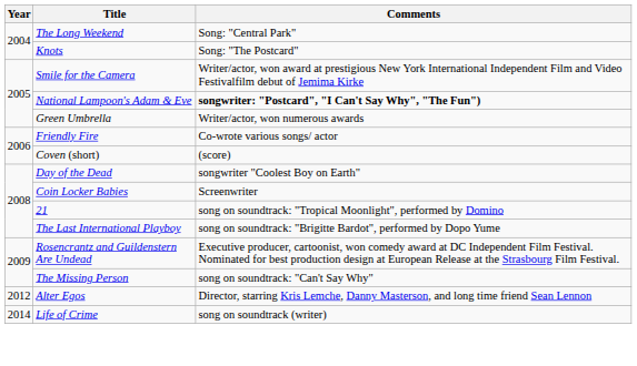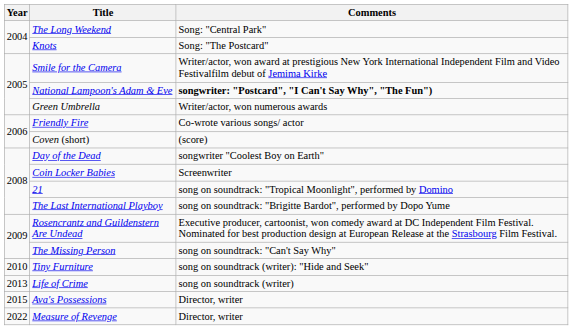+ row: 2010 | Tiny Furniture | song on soundtrack (writer): "Hide and Seek"
- row: 2012 | Alter Egos | Director, starring Kris Lemche, Danny Masterson, and long time friend Sean Lennon
Life of Crime | Year: 2014 -> 2013
+ row: 2015 | Ava's Possessions | Director, writer
+ row: 2022 | Measure of Revenge | Director, writer
